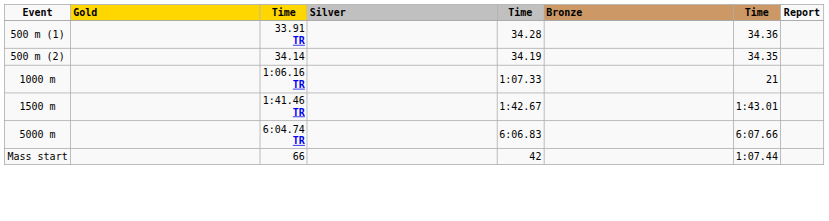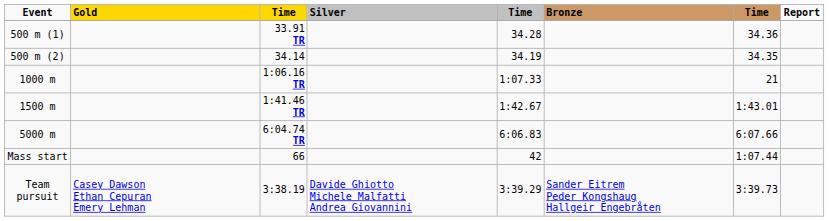+ row: Team pursuit | Casey Dawson Ethan Cepuran Emery Lehman | 3:38.19 | Davide Ghiotto Michele Malfatti Andrea Giovannini | 3:39.29 | Sander Eitrem Peder Kongshaug Hallgeir Engebråten | 3:39.73
